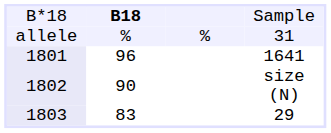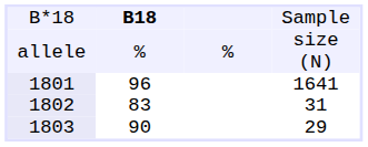allele | column 4: 31 -> size (N)
1802 | column 2: 90 -> 83
1802 | column 4: size (N) -> 31
1803 | column 2: 83 -> 90
